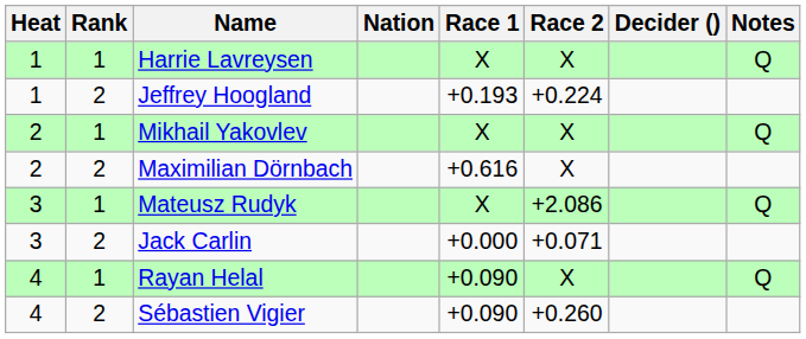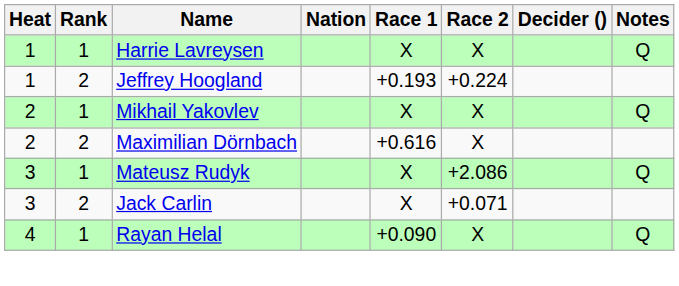Jack Carlin | Race 1: +0.000 -> X
- row: 4 | 2 | Sébastien Vigier | +0.090 | +0.260
